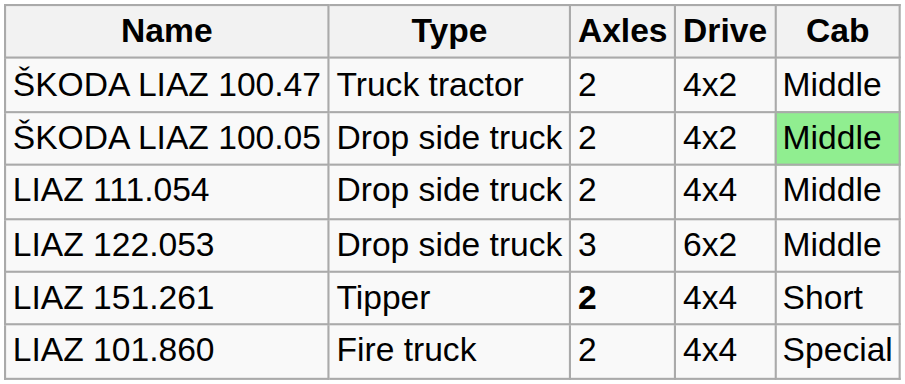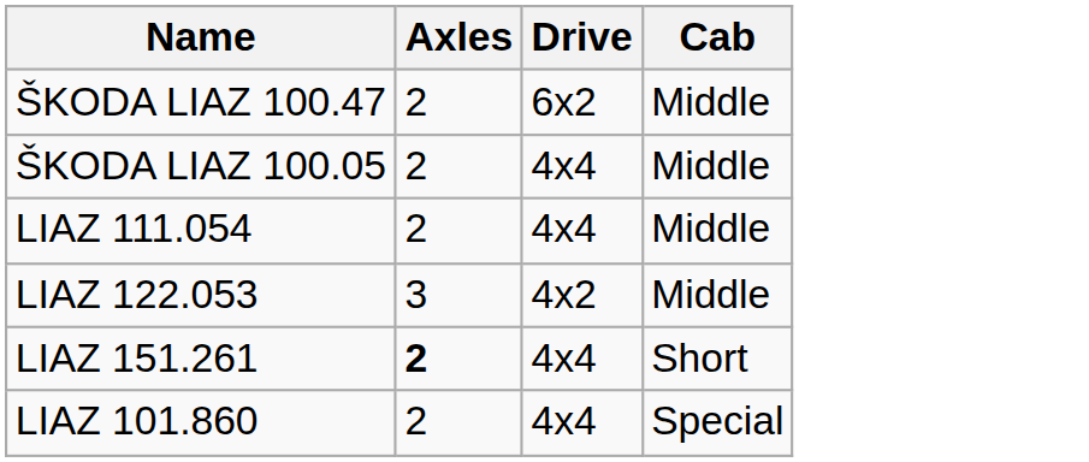- column: Type | Truck tractor | Drop side truck | Drop side truck | Drop side truck | Tipper | Fire truck
ŠKODA LIAZ 100.47 | Drive: 4x2 -> 6x2
ŠKODA LIAZ 100.05 | Drive: 4x2 -> 4x4
ŠKODA LIAZ 100.05 | Cab: lightgreen background -> no background
LIAZ 122.053 | Drive: 6x2 -> 4x2
